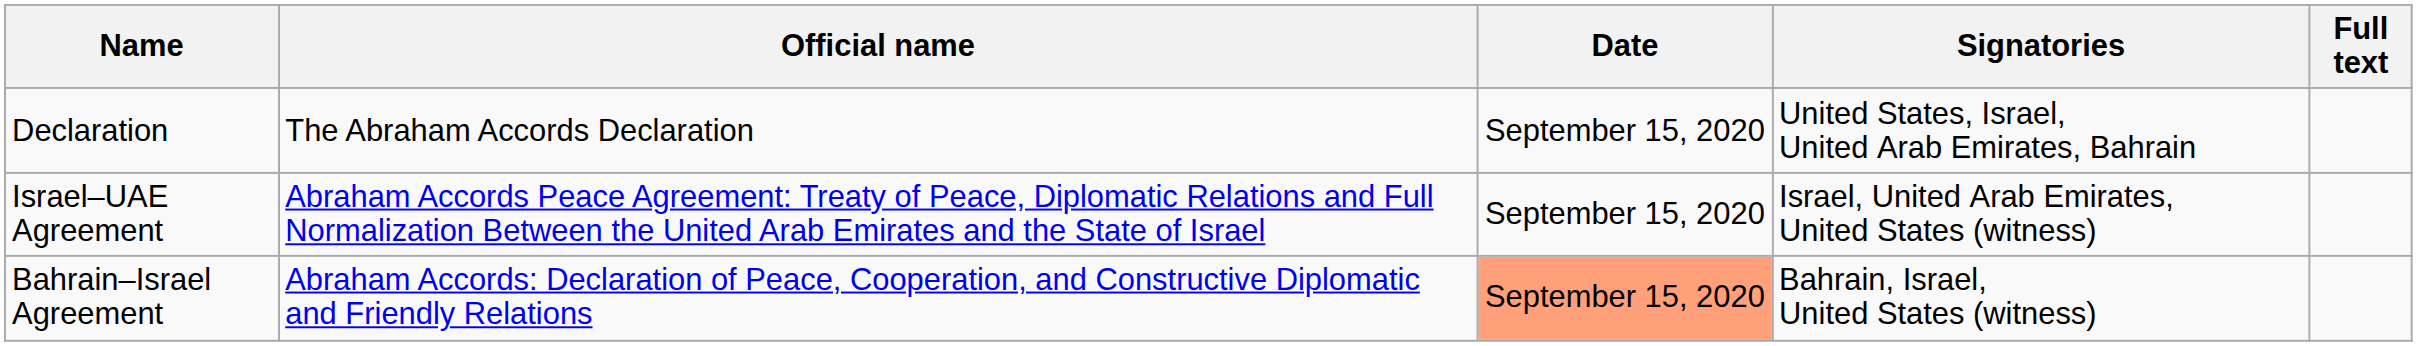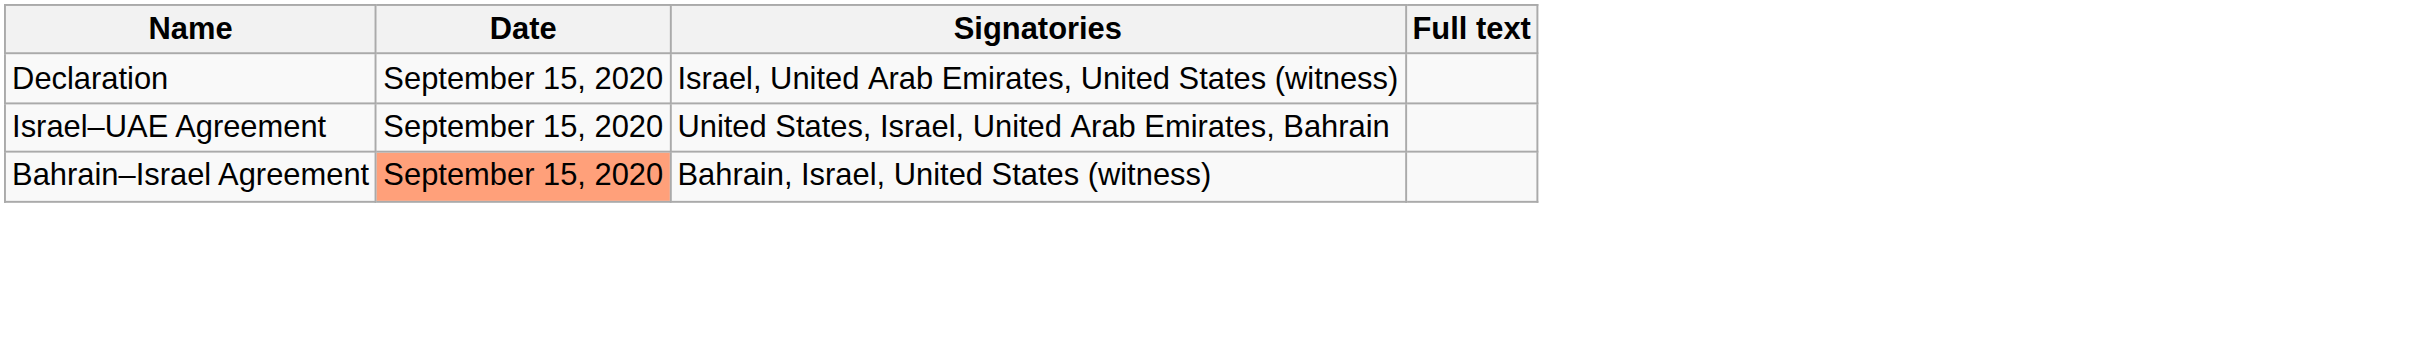- column: Official name | The Abraham Accords Declaration | Abraham Accords Peace Agreement: Treaty of Peace, Diplomatic Relations and Full Normalization Between the United Arab Emirates and the State of Israel | Abraham Accords: Declaration of Peace, Cooperation, and Constructive Diplomatic and Friendly Relations
Declaration | Signatories: United States, Israel, United Arab Emirates, Bahrain -> Israel, United Arab Emirates, United States (witness)
Israel–UAE Agreement | Signatories: Israel, United Arab Emirates, United States (witness) -> United States, Israel, United Arab Emirates, Bahrain
